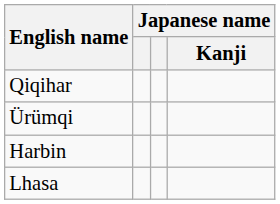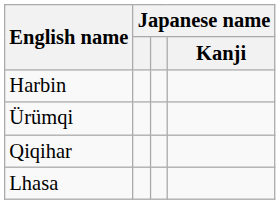rows swapped: Harbin <-> Qiqihar
